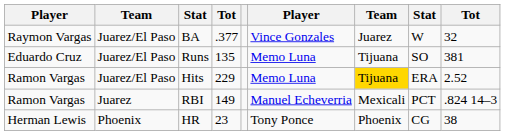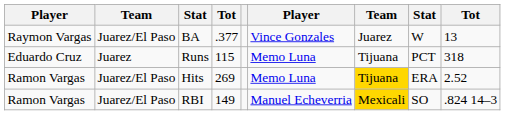BA | column 9: 32 -> 13
Runs | column 2: Juarez/El Paso -> Juarez
Runs | column 4: 135 -> 115
Runs | column 8: SO -> PCT
Runs | column 9: 381 -> 318
Hits | column 4: 229 -> 269
RBI | column 2: Juarez -> Juarez/El Paso
RBI | column 7: no background -> gold background
RBI | column 8: PCT -> SO
- row: Herman Lewis | Phoenix | HR | 23 | Tony Ponce | Phoenix | CG | 38
